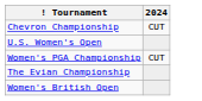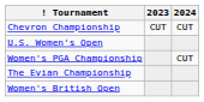+ column: 2023 | CUT
